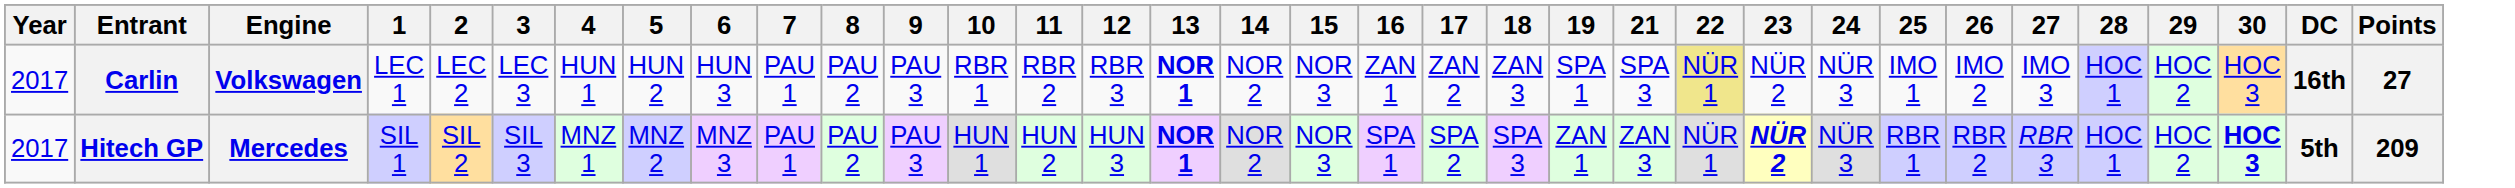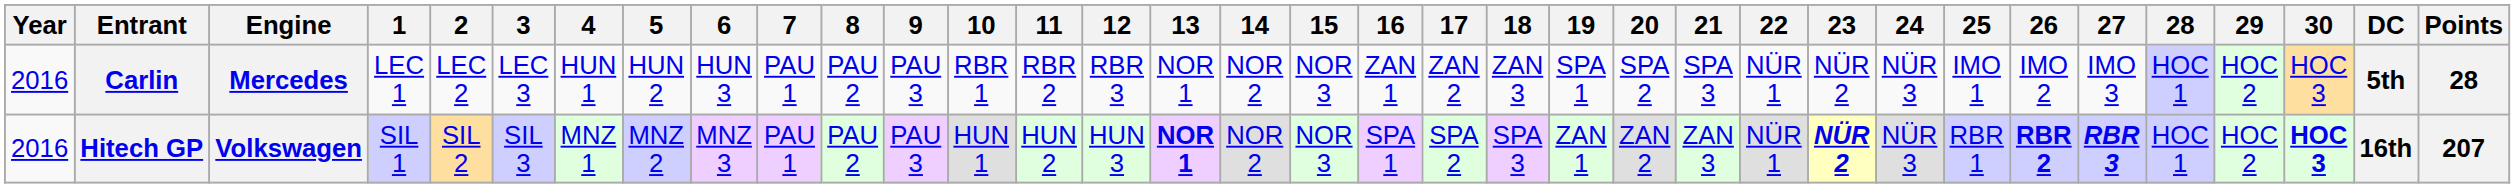+ column: 20 | SPA 2 | ZAN 2
Carlin | Year: 2017 -> 2016
Carlin | Engine: Volkswagen -> Mercedes
Carlin | 13: bold -> normal
Carlin | 22: khaki background -> no background
Carlin | DC: 16th -> 5th
Carlin | Points: 27 -> 28
Hitech GP | Year: 2017 -> 2016
Hitech GP | Engine: Mercedes -> Volkswagen
Hitech GP | 26: normal -> bold
Hitech GP | 27: normal -> bold
Hitech GP | DC: 5th -> 16th
Hitech GP | Points: 209 -> 207
